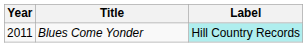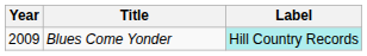Blues Come Yonder | Year: 2011 -> 2009
